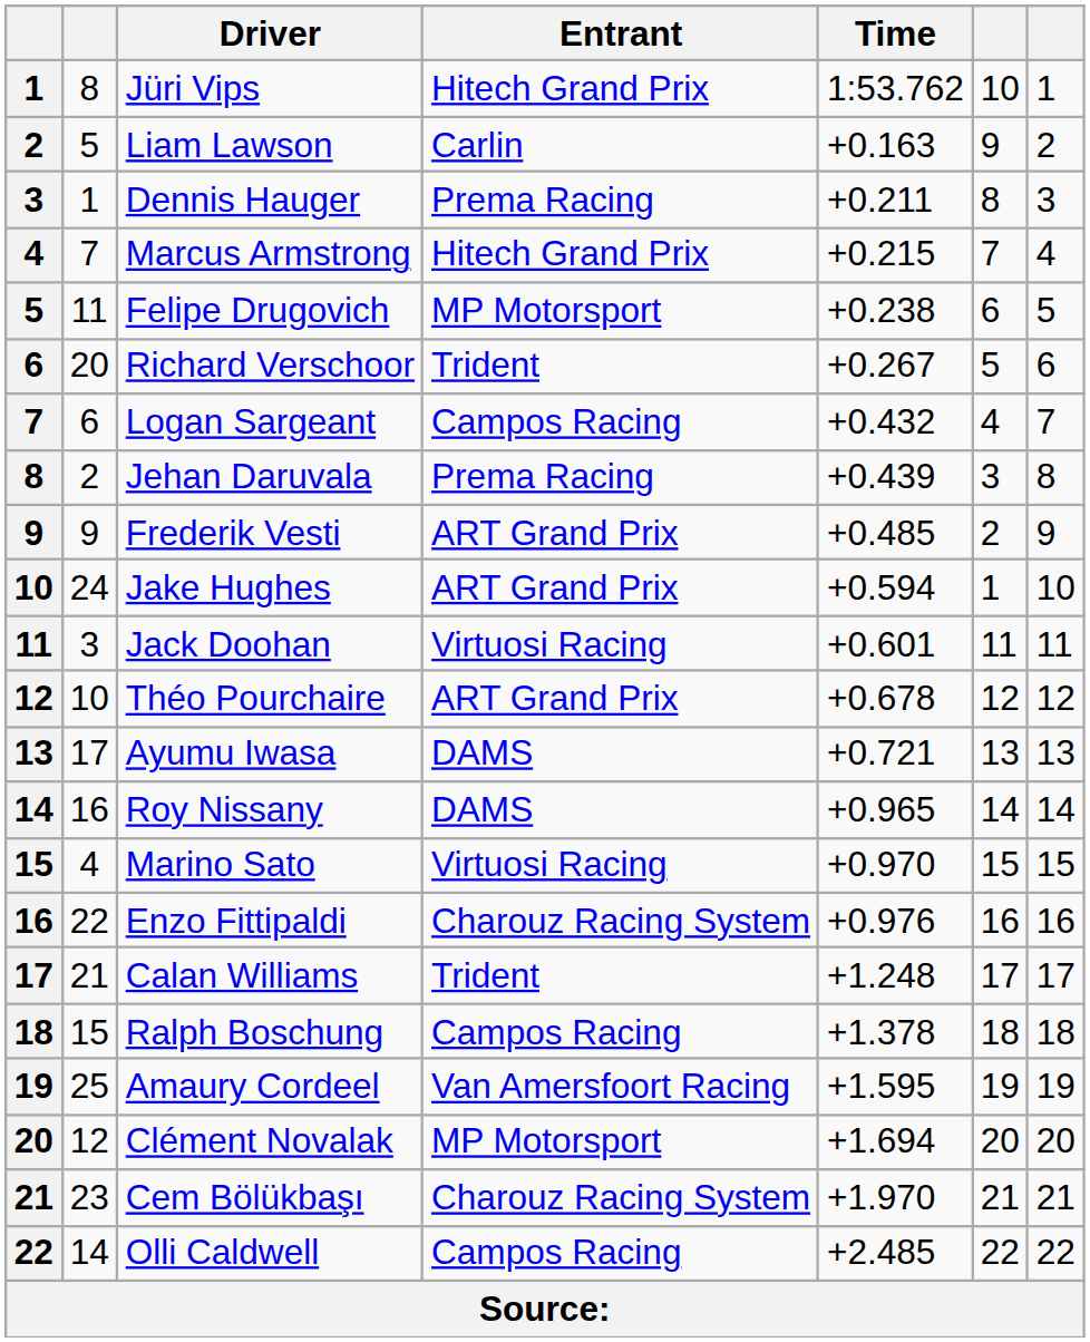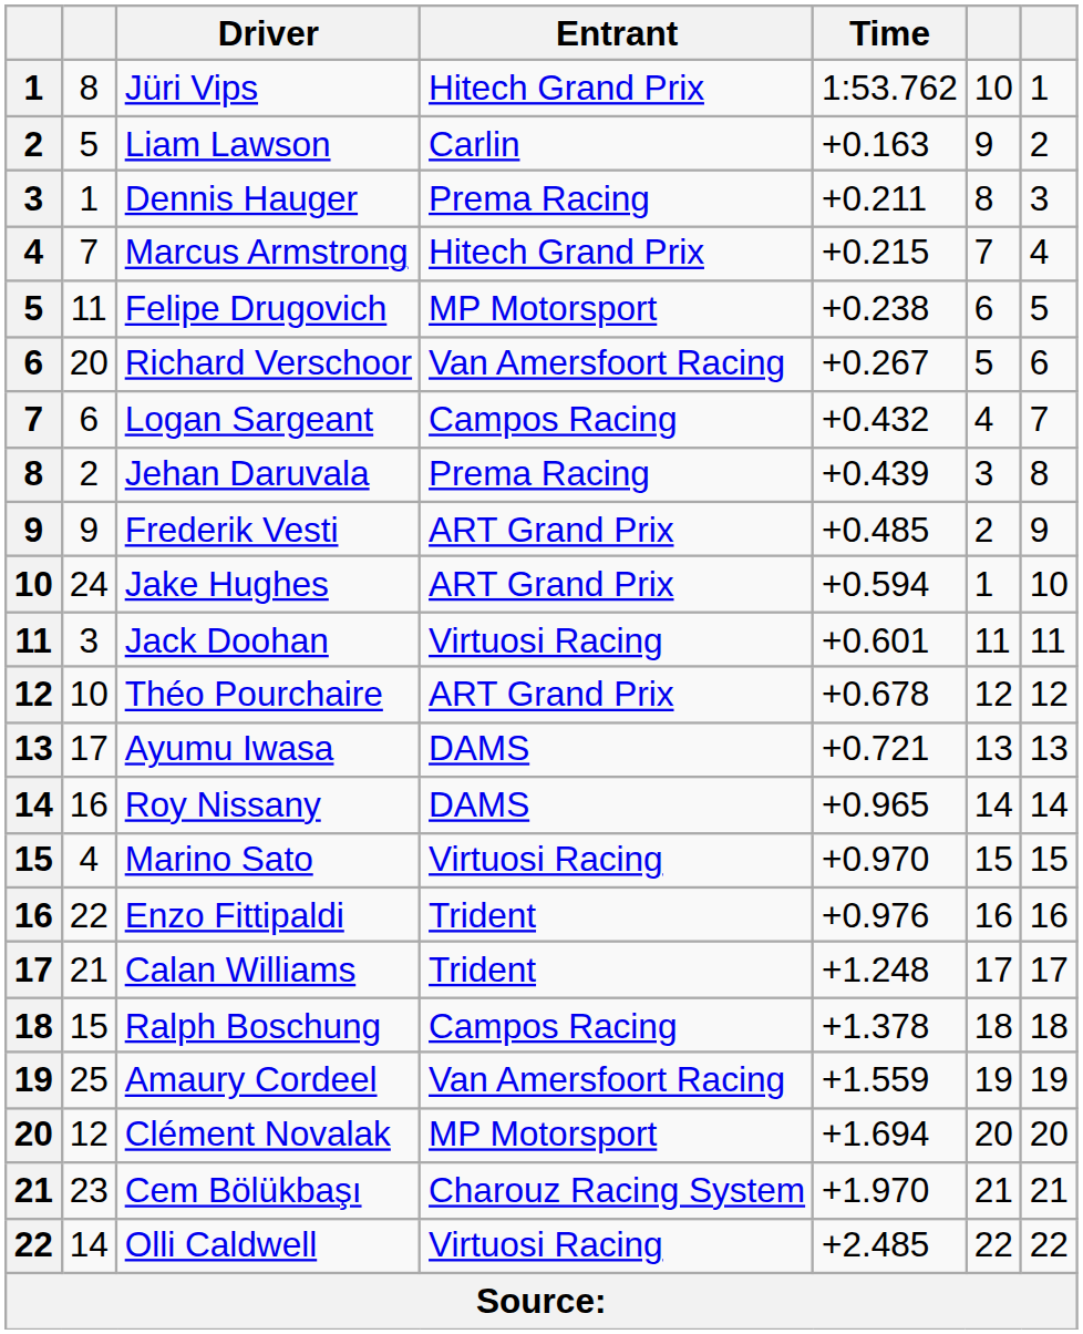Richard Verschoor | Entrant: Trident -> Van Amersfoort Racing
Enzo Fittipaldi | Entrant: Charouz Racing System -> Trident
Amaury Cordeel | Time: +1.595 -> +1.559
Olli Caldwell | Entrant: Campos Racing -> Virtuosi Racing
